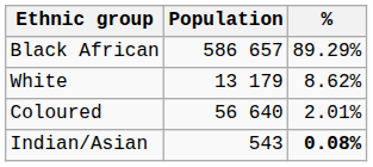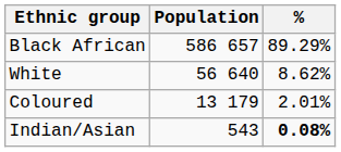White | Population: 13 179 -> 56 640
Coloured | Population: 56 640 -> 13 179
